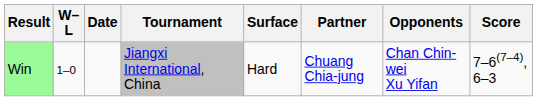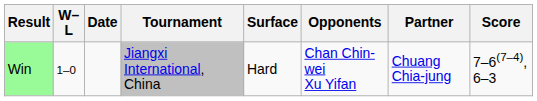columns swapped: Partner <-> Opponents
